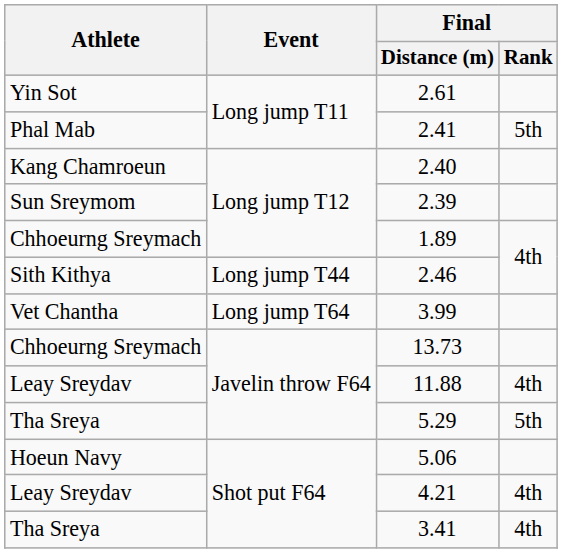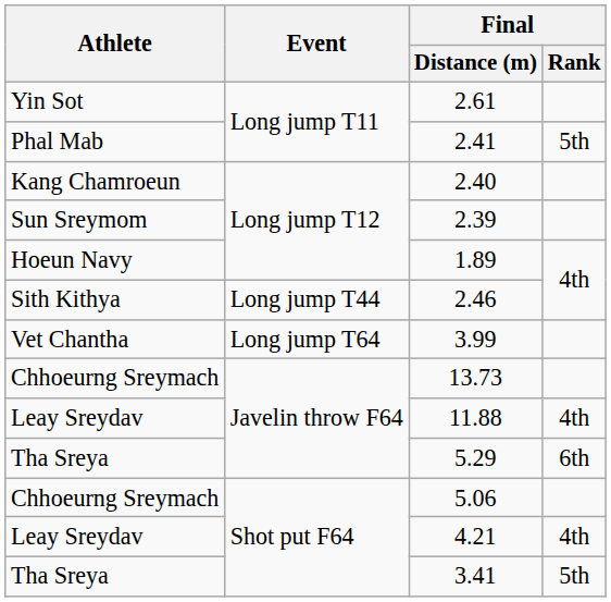1.89 | Athlete: Chhoeurng Sreymach -> Hoeun Navy
5.29 | Final / Rank: 5th -> 6th
5.06 | Athlete: Hoeun Navy -> Chhoeurng Sreymach
3.41 | Final / Rank: 4th -> 5th
